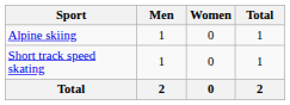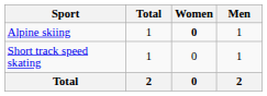columns swapped: Men <-> Total
Alpine skiing | Women: normal -> bold
